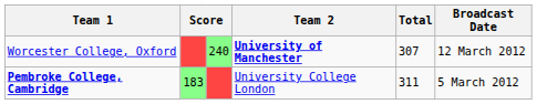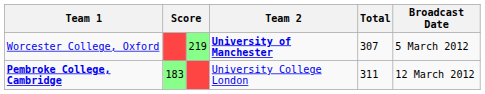Worcester College, Oxford | column 3: 240 -> 219
Worcester College, Oxford | Broadcast Date: 12 March 2012 -> 5 March 2012
Pembroke College, Cambridge | Broadcast Date: 5 March 2012 -> 12 March 2012
